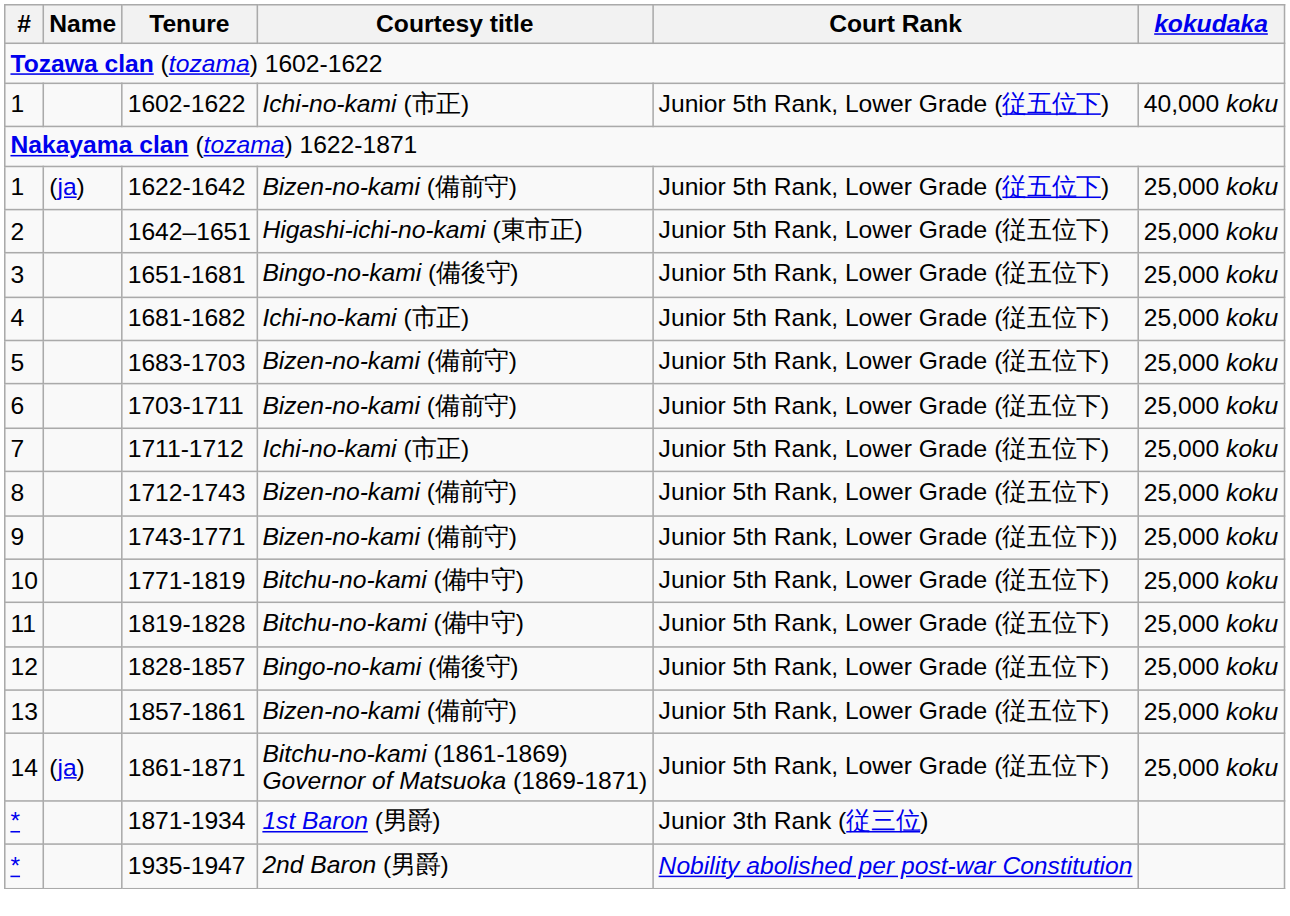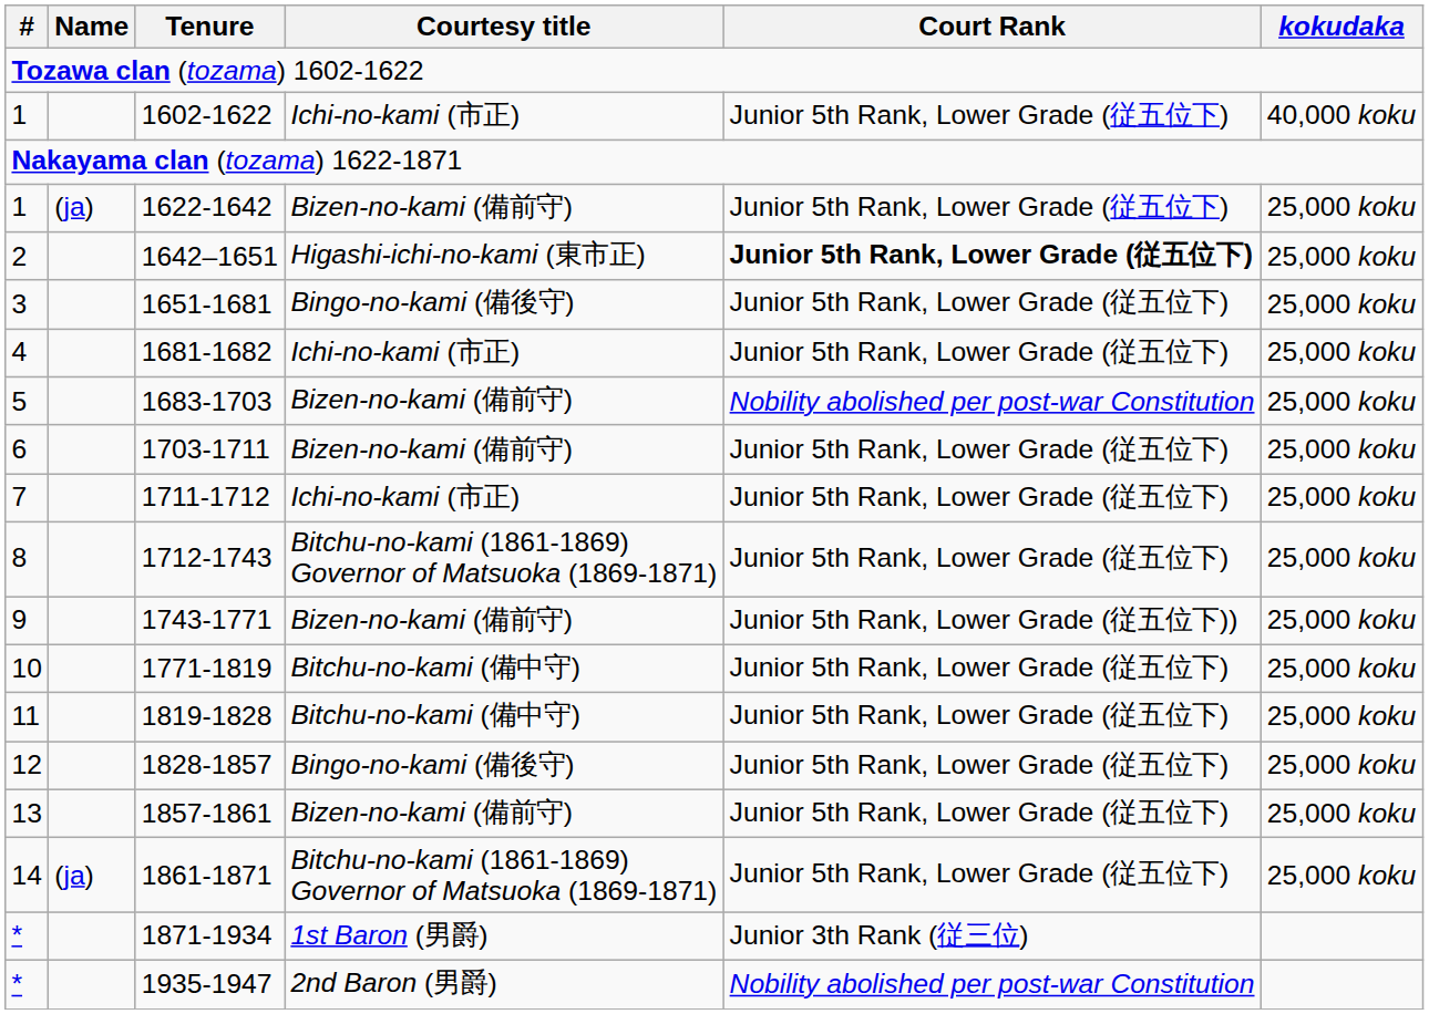1642–1651 | Court Rank: normal -> bold
1683-1703 | Court Rank: Junior 5th Rank, Lower Grade (従五位下) -> Nobility abolished per post-war Constitution
1712-1743 | Courtesy title: Bizen-no-kami (備前守) -> Bitchu-no-kami (1861-1869) Governor of Matsuoka (1869-1871)
